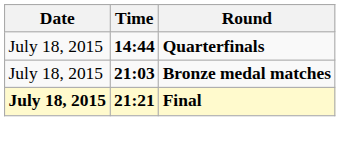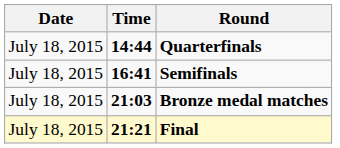+ row: July 18, 2015 | 16:41 | Semifinals
Final | Date: bold -> normal
